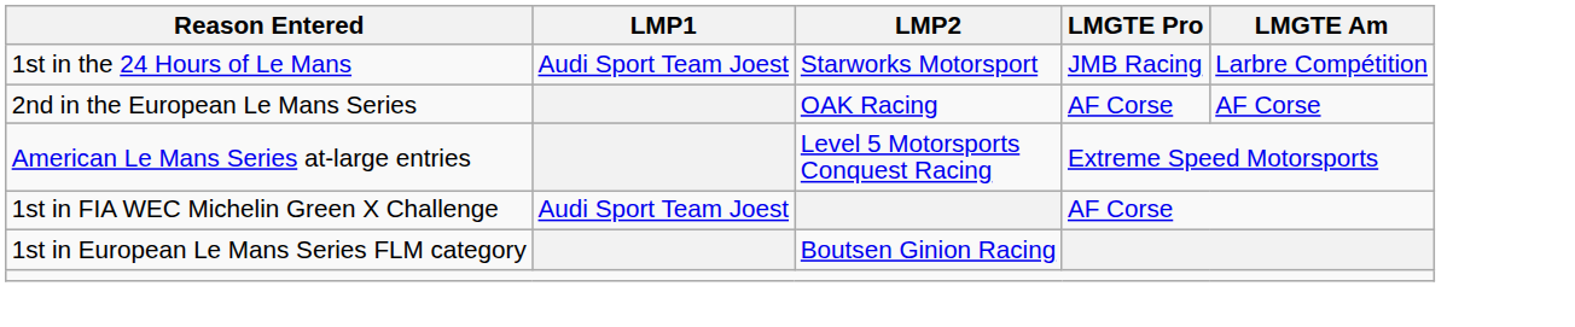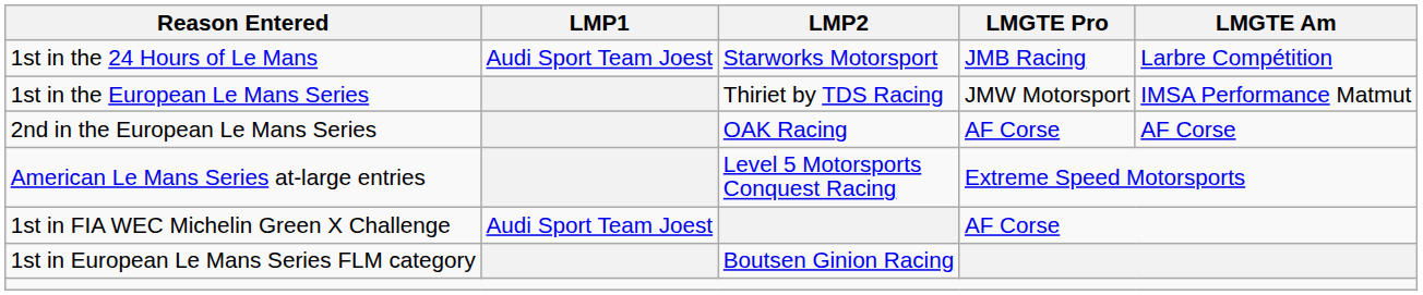+ row: 1st in the European Le Mans Series | Thiriet by TDS Racing | JMW Motorsport | IMSA Performance Matmut
